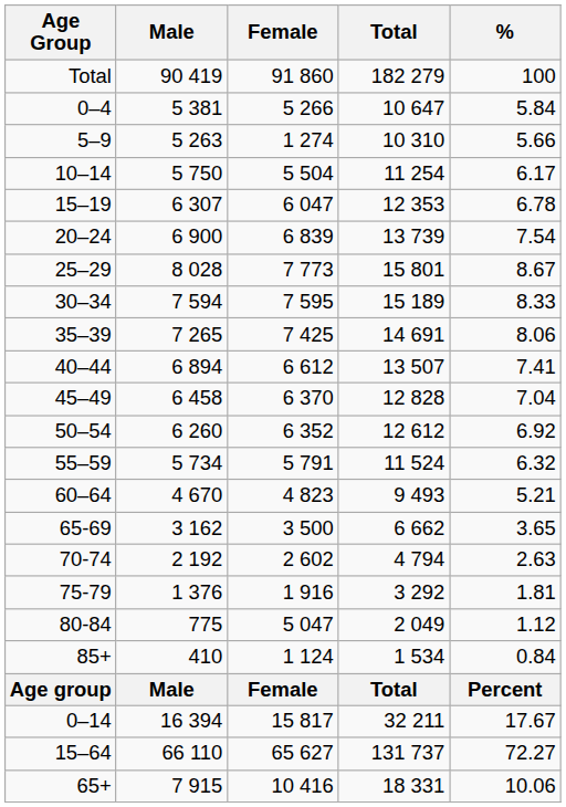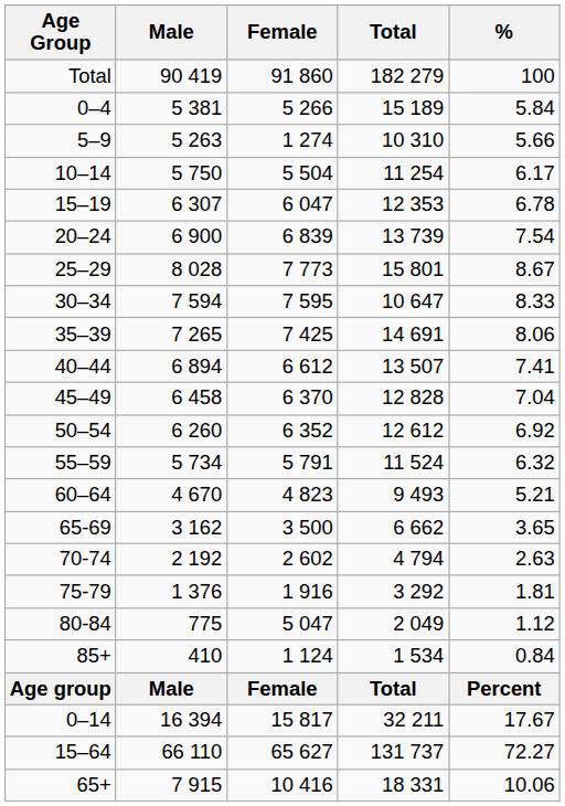0–4 | Total: 10 647 -> 15 189
30–34 | Total: 15 189 -> 10 647
